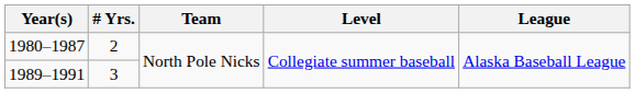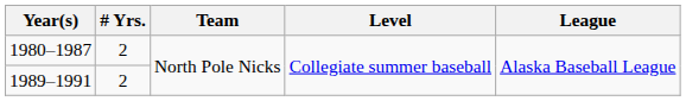1989–1991 | # Yrs.: 3 -> 2
